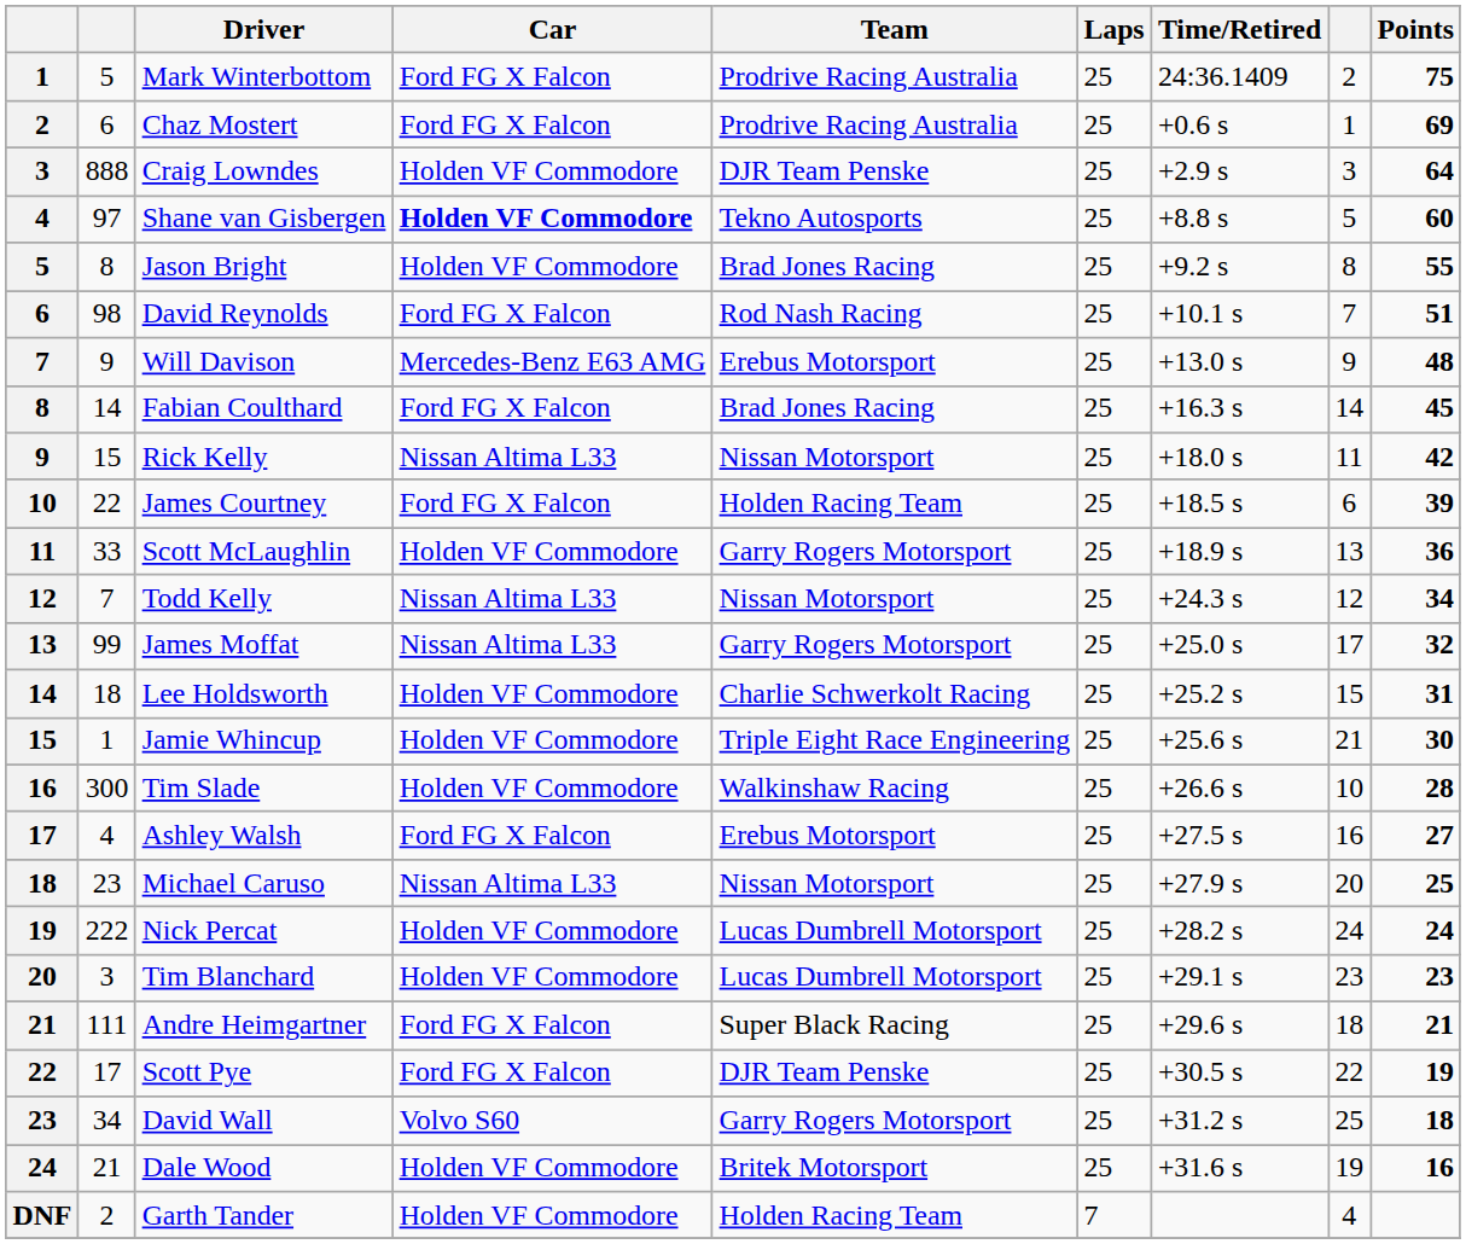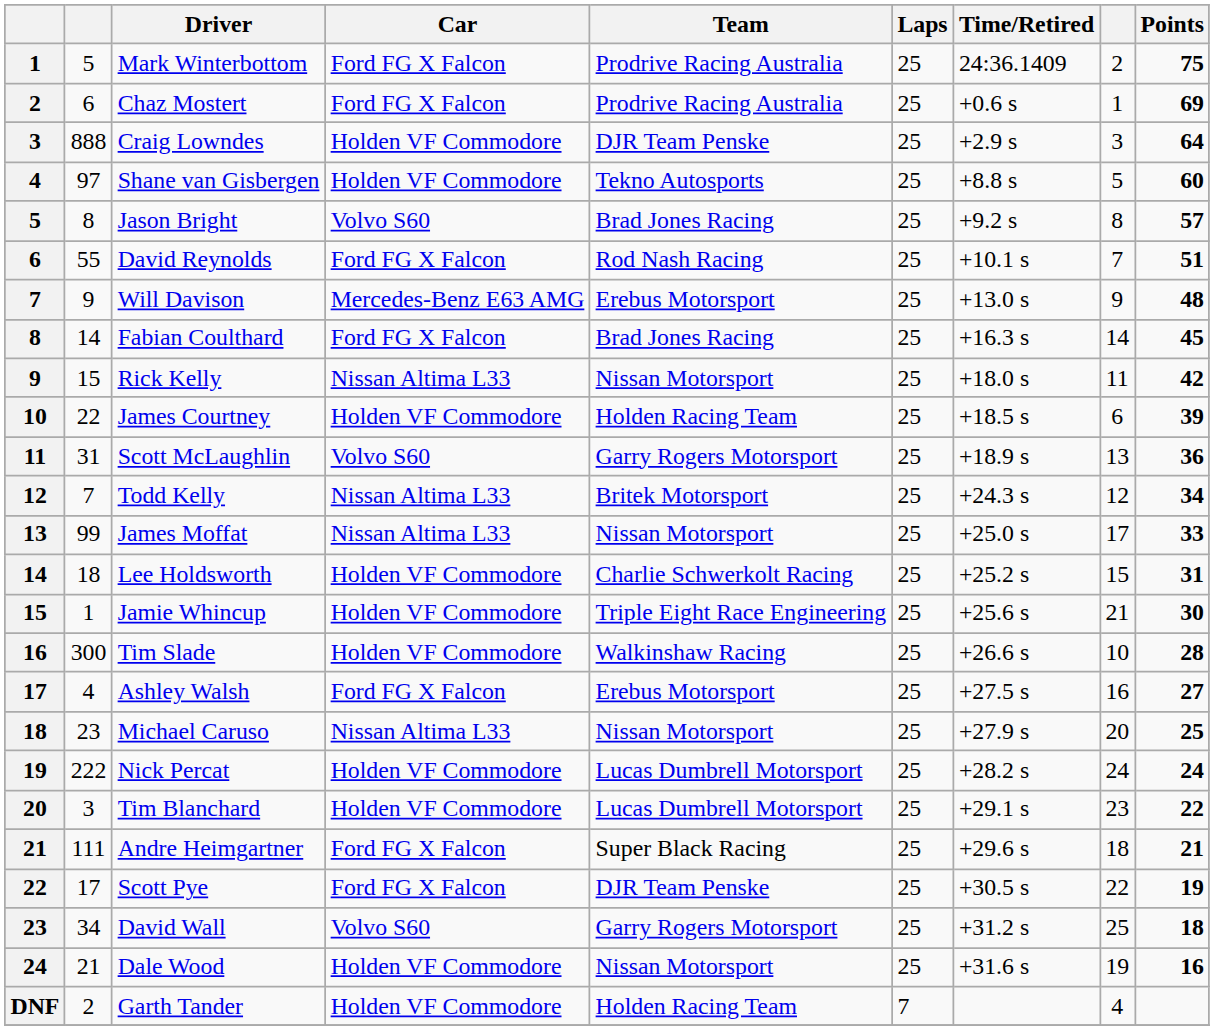Shane van Gisbergen | Car: bold -> normal
Jason Bright | Car: Holden VF Commodore -> Volvo S60
Jason Bright | Points: 55 -> 57
David Reynolds | column 2: 98 -> 55
James Courtney | Car: Ford FG X Falcon -> Holden VF Commodore
Scott McLaughlin | column 2: 33 -> 31
Scott McLaughlin | Car: Holden VF Commodore -> Volvo S60
Todd Kelly | Team: Nissan Motorsport -> Britek Motorsport
James Moffat | Team: Garry Rogers Motorsport -> Nissan Motorsport
James Moffat | Points: 32 -> 33
Tim Blanchard | Points: 23 -> 22
Dale Wood | Team: Britek Motorsport -> Nissan Motorsport
